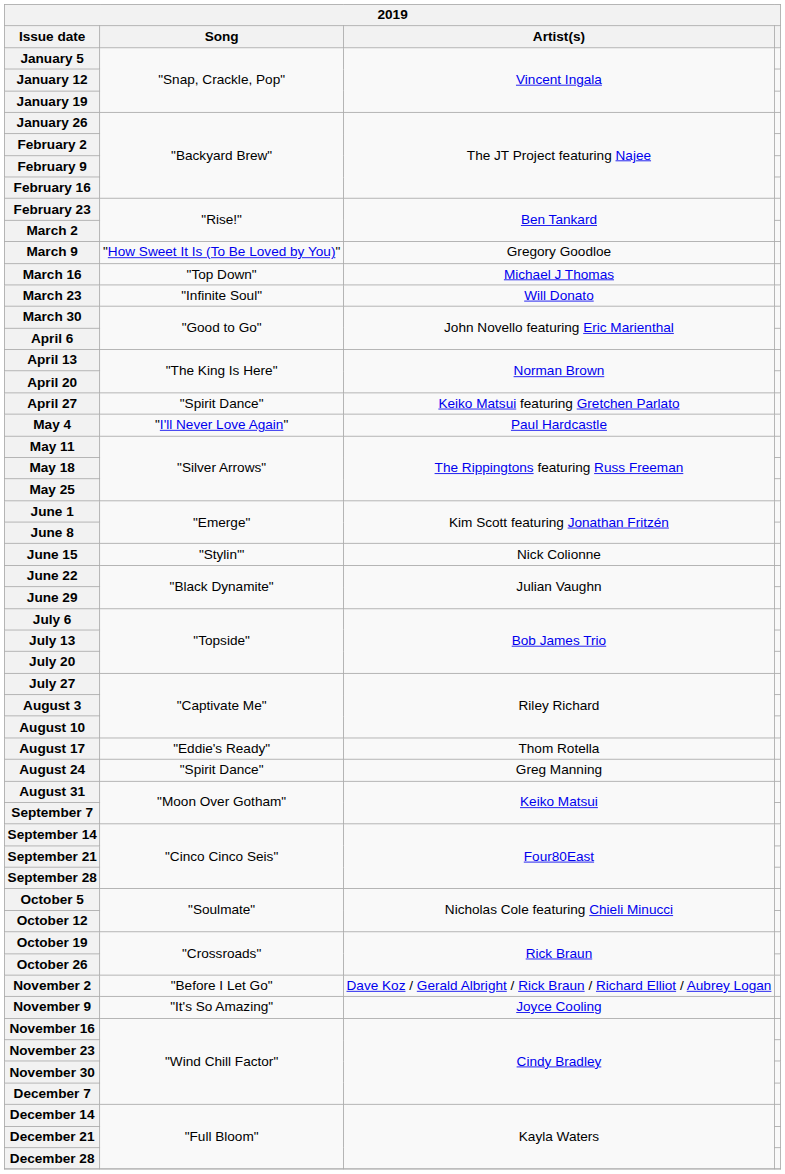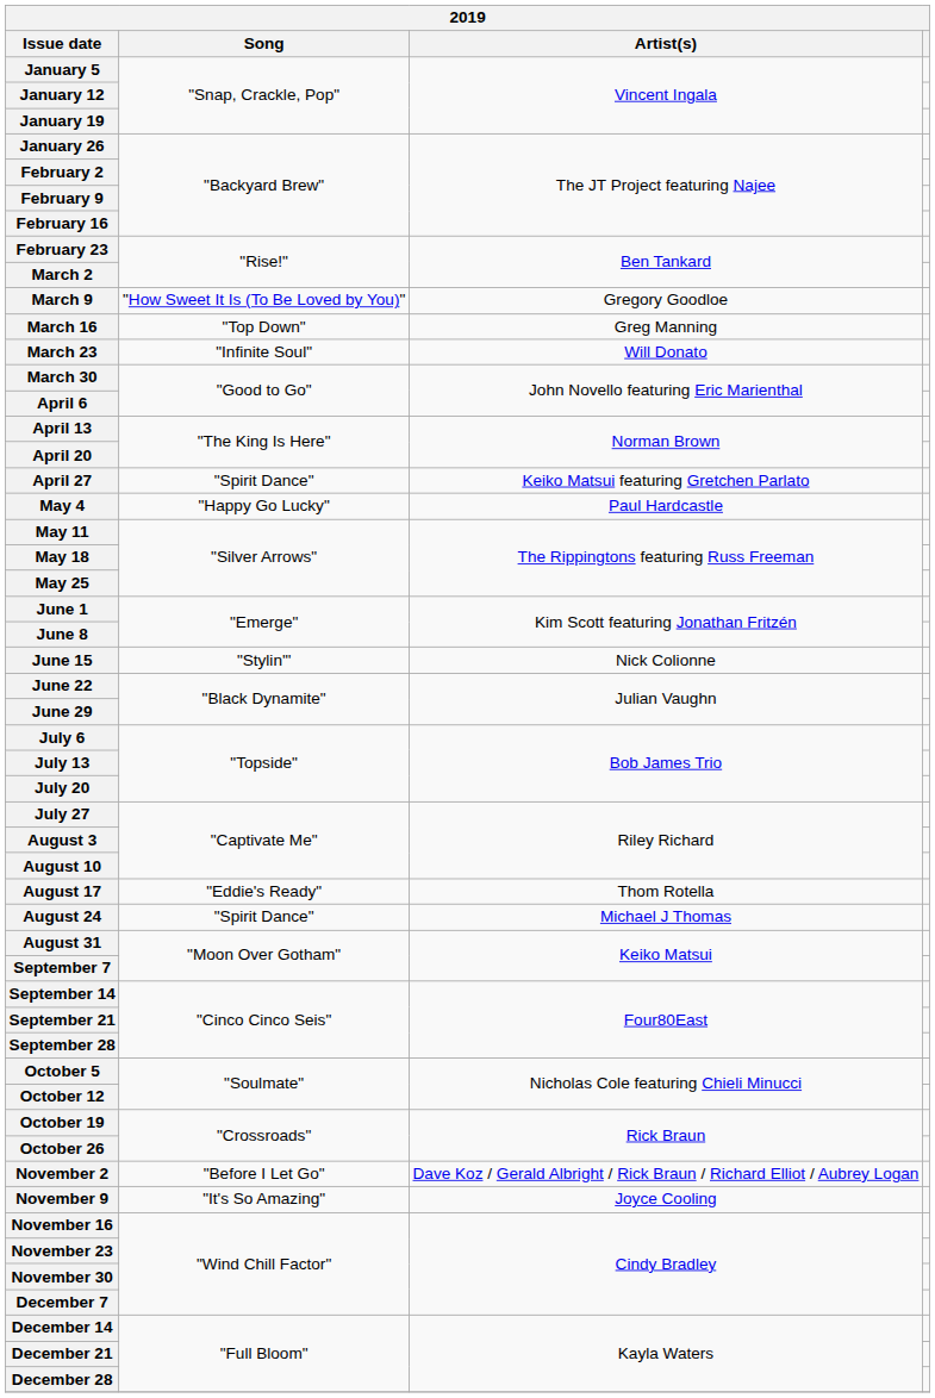March 16 | Artist(s): Michael J Thomas -> Greg Manning
May 4 | Song: "I'll Never Love Again" -> "Happy Go Lucky"
August 24 | Artist(s): Greg Manning -> Michael J Thomas
